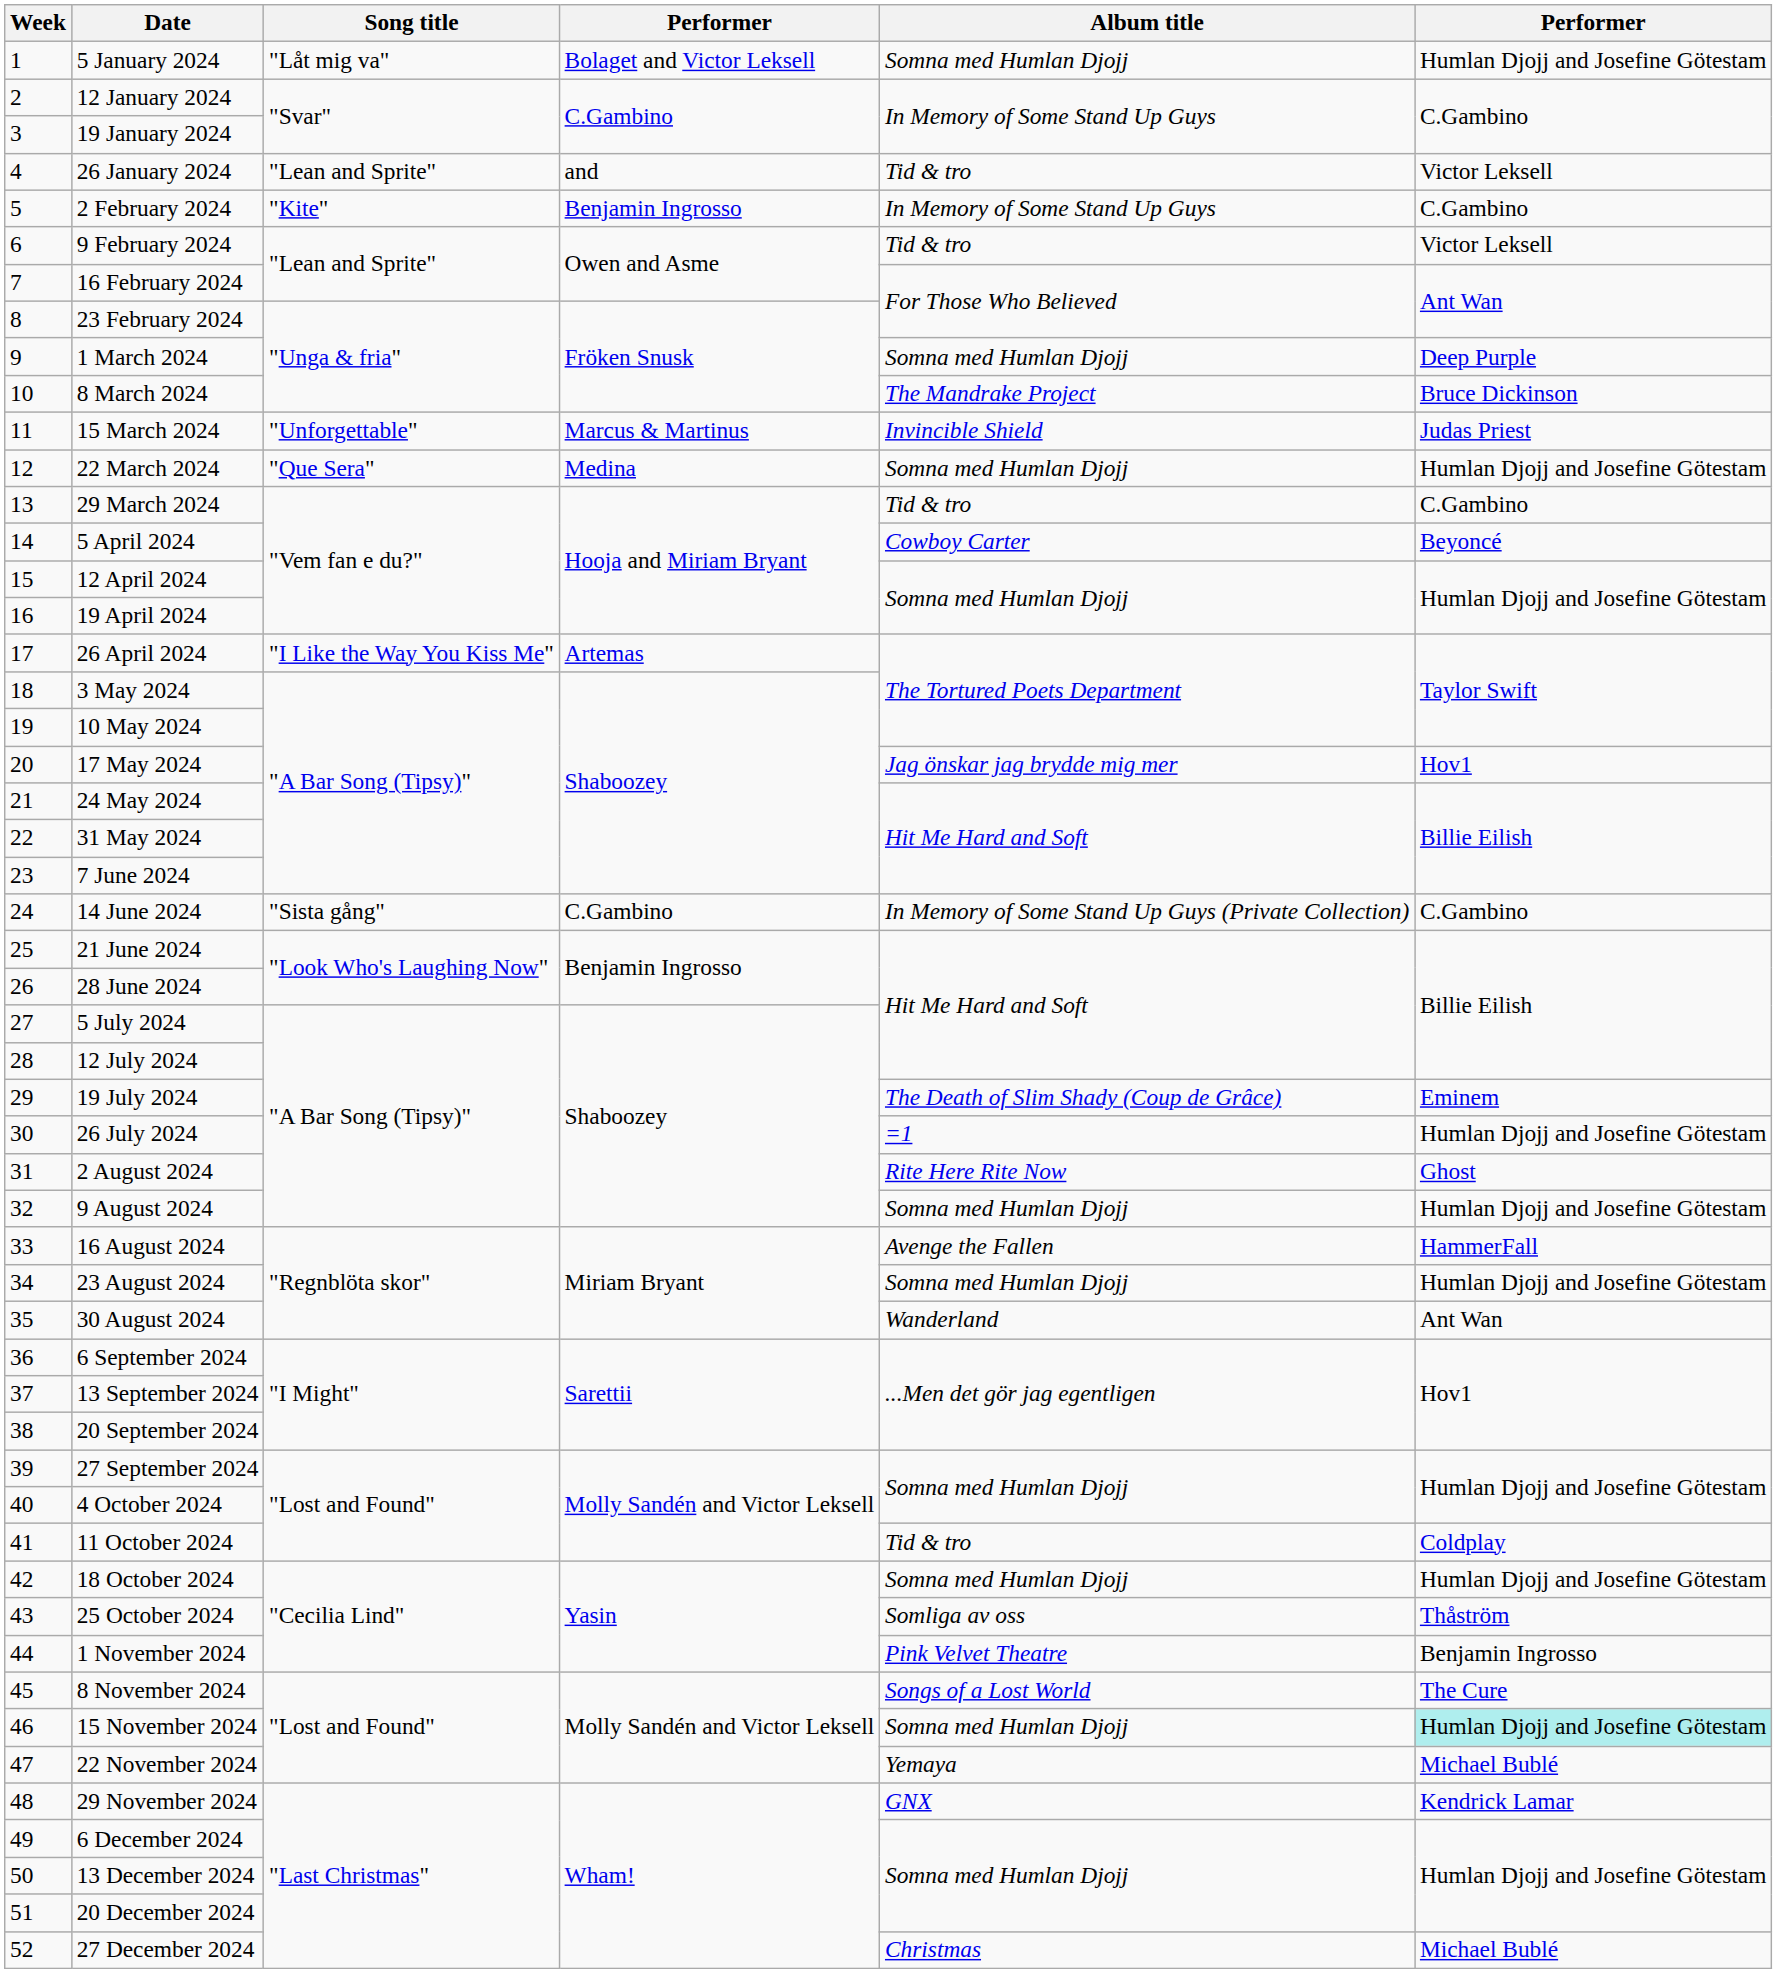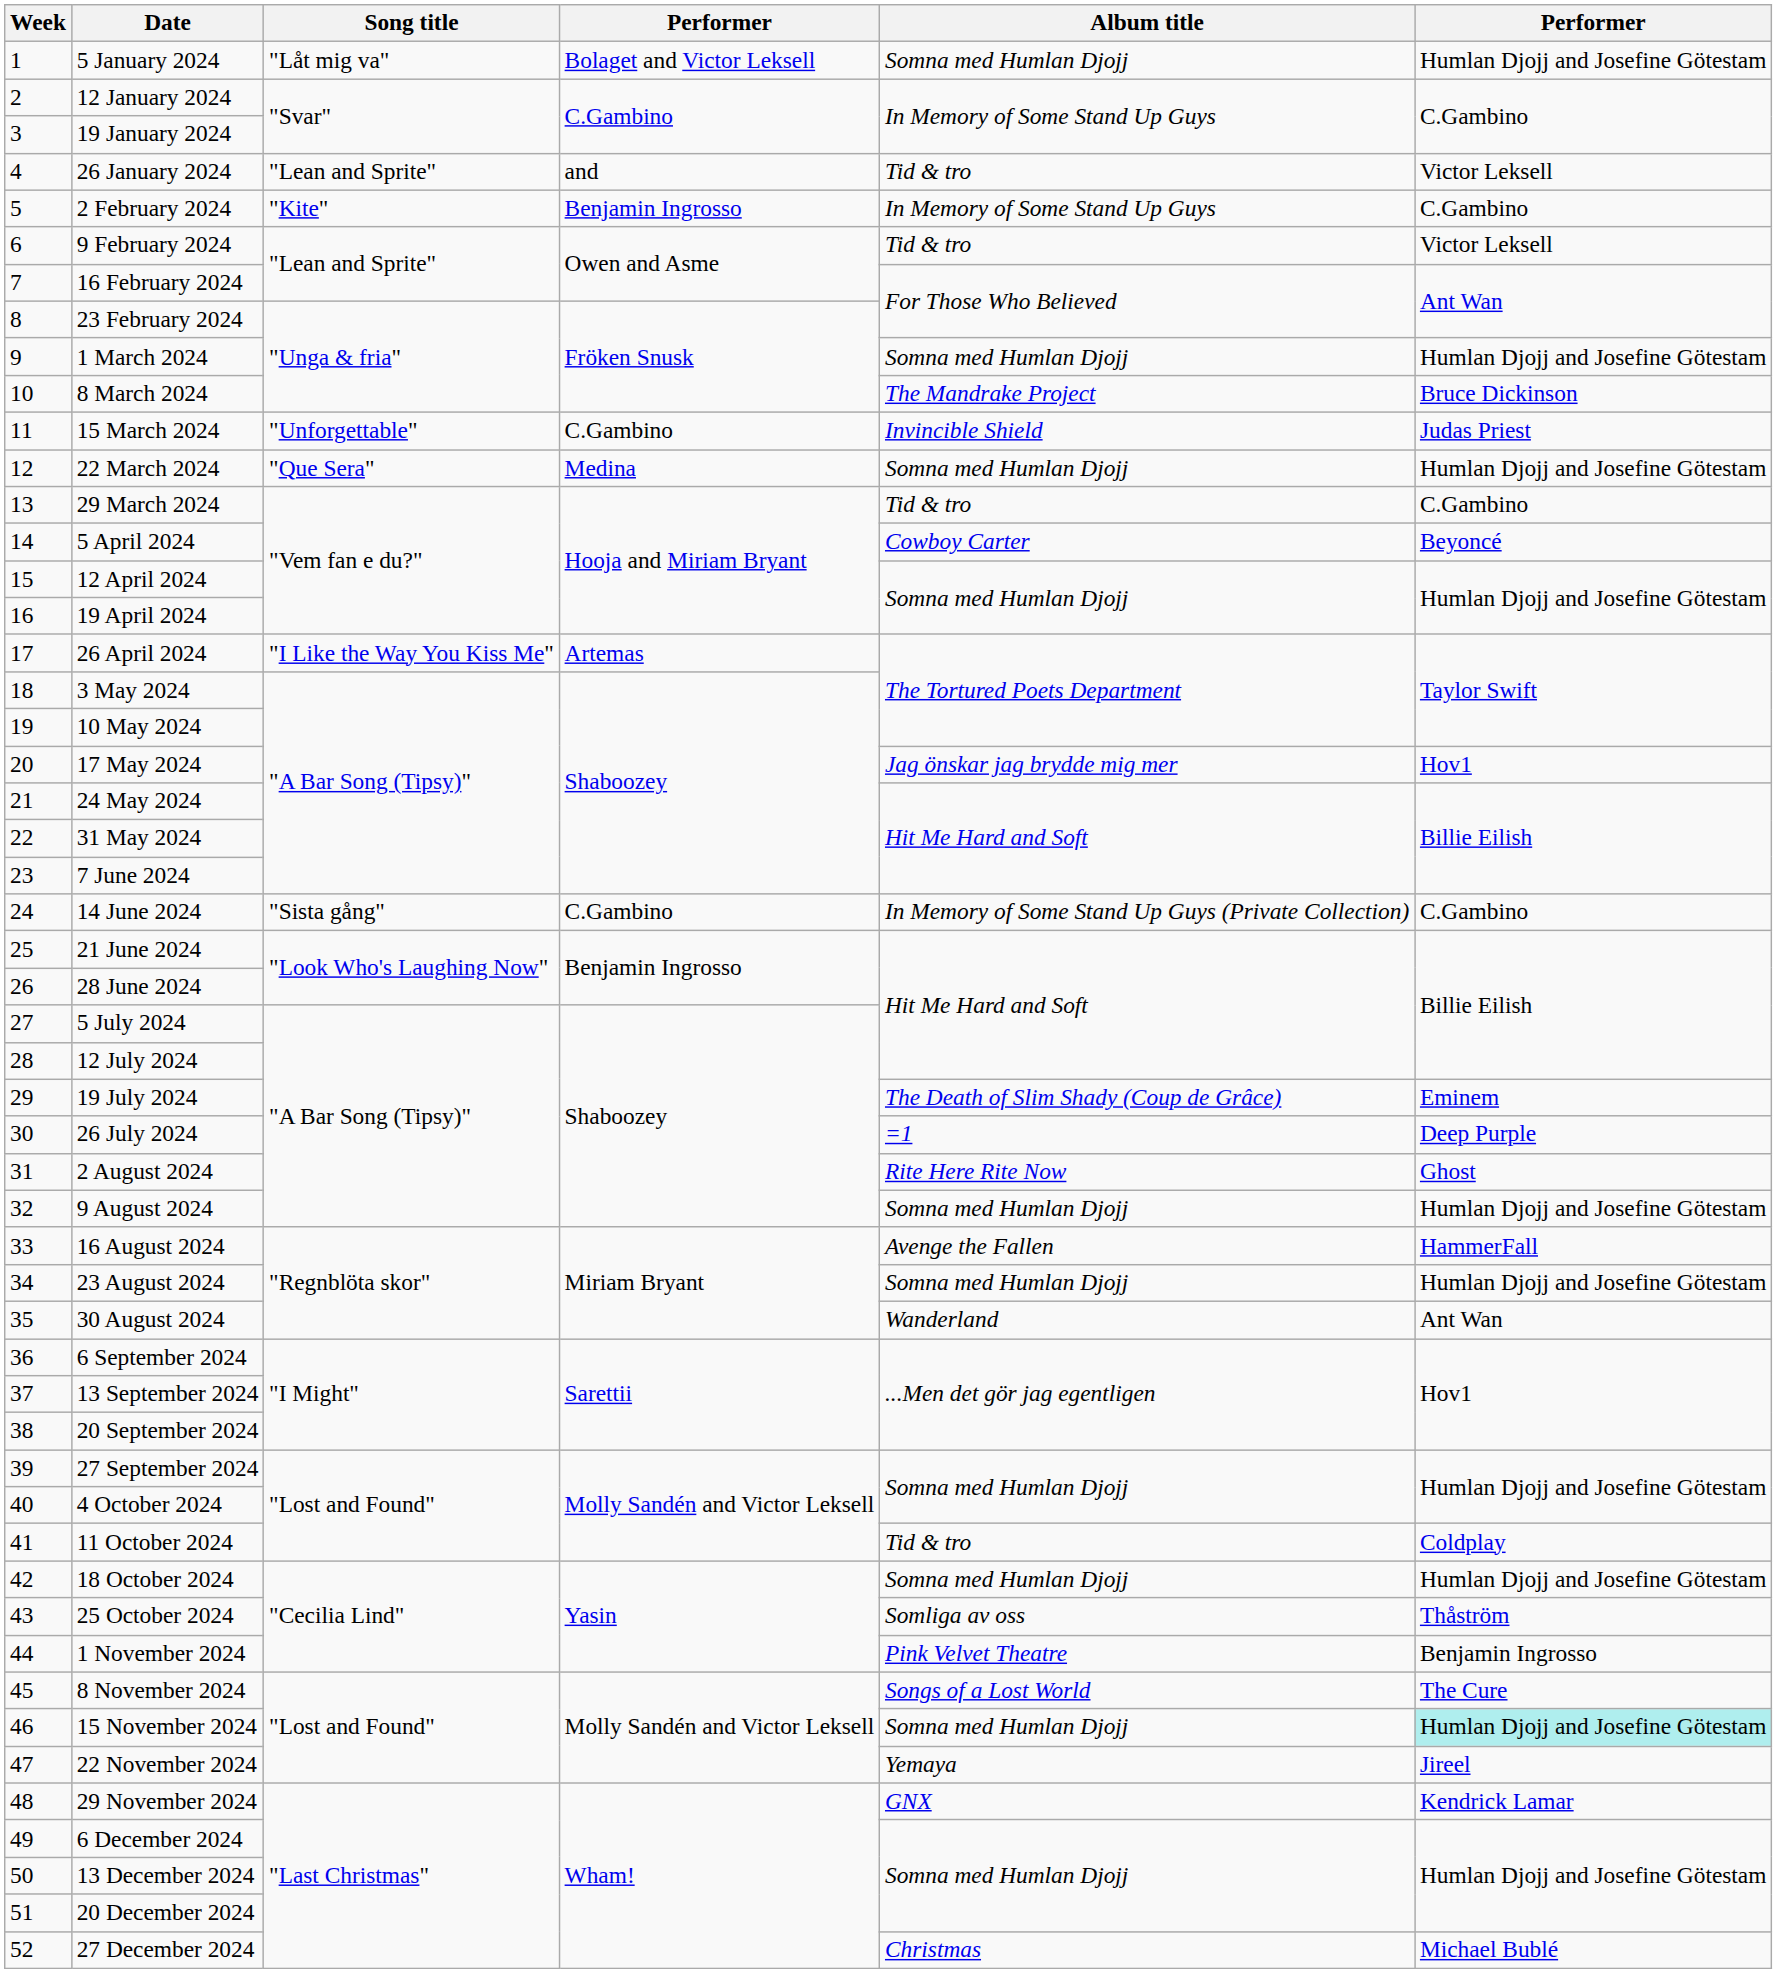1 March 2024 | column 6: Deep Purple -> Humlan Djojj and Josefine Götestam
15 March 2024 | column 4: Marcus & Martinus -> C.Gambino
26 July 2024 | column 6: Humlan Djojj and Josefine Götestam -> Deep Purple
22 November 2024 | column 6: Michael Bublé -> Jireel
